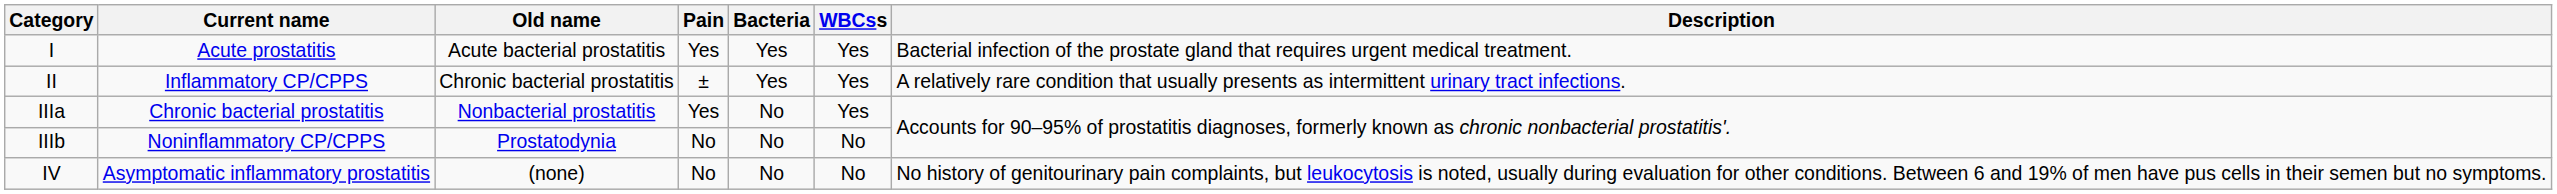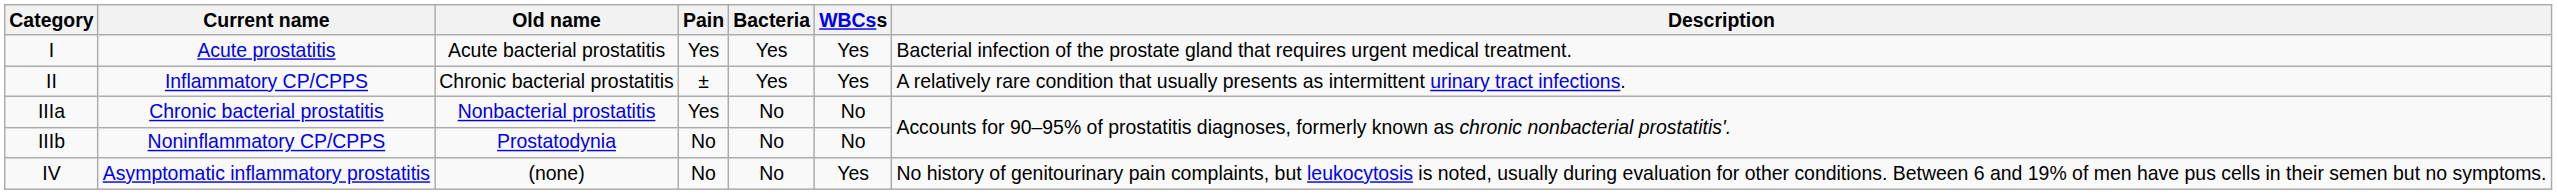IIIa | WBCss: Yes -> No
IV | WBCss: No -> Yes
